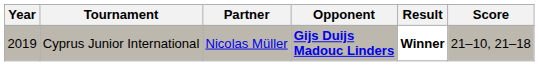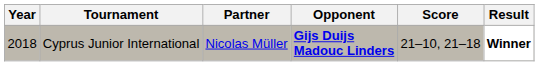columns swapped: Score <-> Result
Cyprus Junior International | Year: 2019 -> 2018
